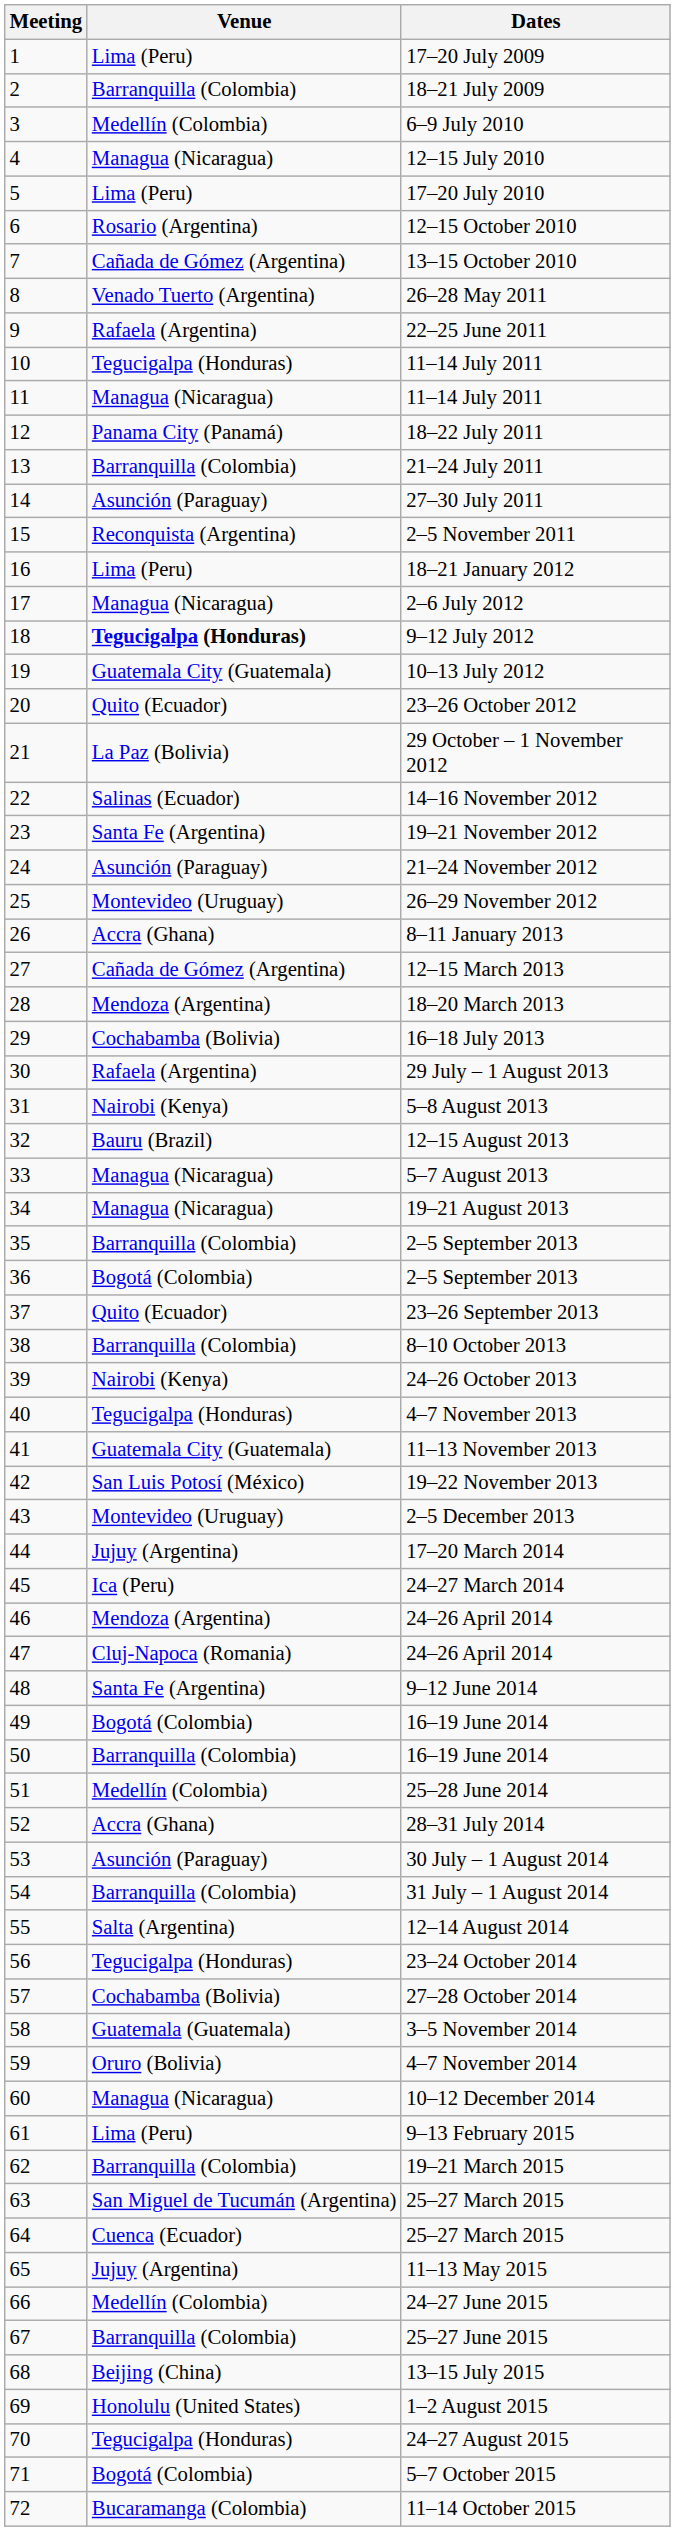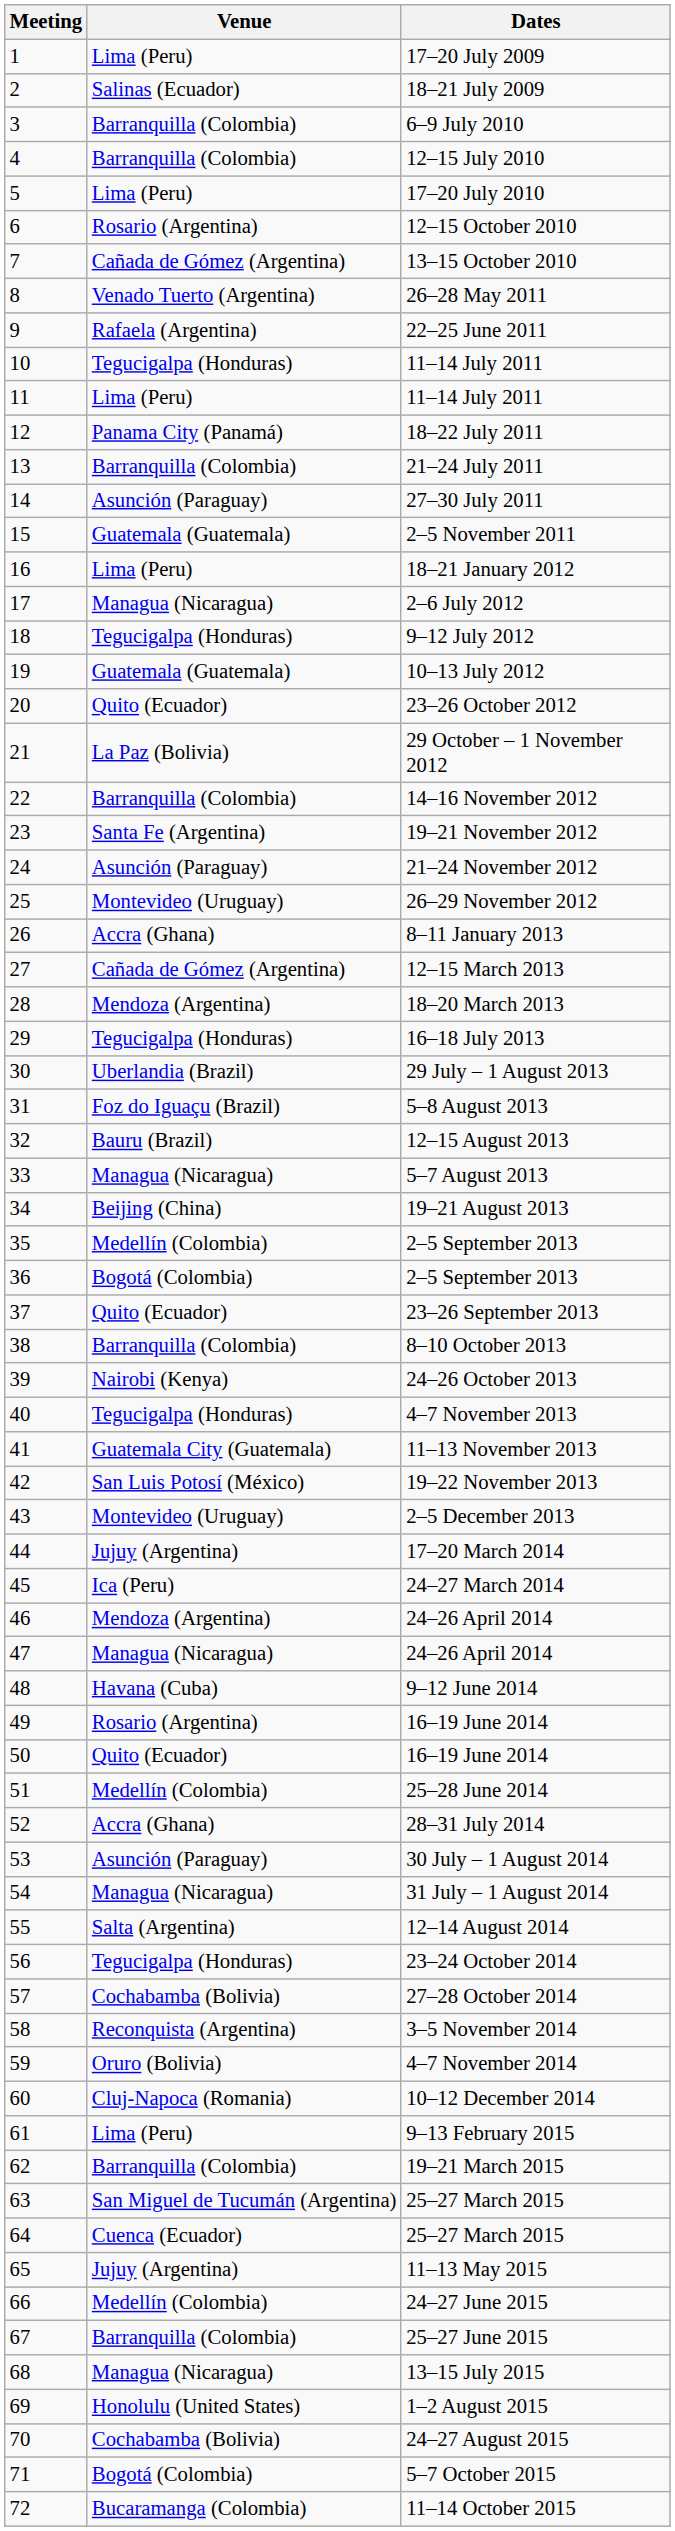18–21 July 2009 | Venue: Barranquilla (Colombia) -> Salinas (Ecuador)
6–9 July 2010 | Venue: Medellín (Colombia) -> Barranquilla (Colombia)
12–15 July 2010 | Venue: Managua (Nicaragua) -> Barranquilla (Colombia)
11 / 11–14 July 2011 | Venue: Managua (Nicaragua) -> Lima (Peru)
2–5 November 2011 | Venue: Reconquista (Argentina) -> Guatemala (Guatemala)
9–12 July 2012 | Venue: bold -> normal
10–13 July 2012 | Venue: Guatemala City (Guatemala) -> Guatemala (Guatemala)
14–16 November 2012 | Venue: Salinas (Ecuador) -> Barranquilla (Colombia)
16–18 July 2013 | Venue: Cochabamba (Bolivia) -> Tegucigalpa (Honduras)
29 July – 1 August 2013 | Venue: Rafaela (Argentina) -> Uberlandia (Brazil)
5–8 August 2013 | Venue: Nairobi (Kenya) -> Foz do Iguaçu (Brazil)
19–21 August 2013 | Venue: Managua (Nicaragua) -> Beijing (China)
35 / 2–5 September 2013 | Venue: Barranquilla (Colombia) -> Medellín (Colombia)
47 / 24–26 April 2014 | Venue: Cluj-Napoca (Romania) -> Managua (Nicaragua)
9–12 June 2014 | Venue: Santa Fe (Argentina) -> Havana (Cuba)
49 / 16–19 June 2014 | Venue: Bogotá (Colombia) -> Rosario (Argentina)
50 / 16–19 June 2014 | Venue: Barranquilla (Colombia) -> Quito (Ecuador)
31 July – 1 August 2014 | Venue: Barranquilla (Colombia) -> Managua (Nicaragua)
3–5 November 2014 | Venue: Guatemala (Guatemala) -> Reconquista (Argentina)
10–12 December 2014 | Venue: Managua (Nicaragua) -> Cluj-Napoca (Romania)
13–15 July 2015 | Venue: Beijing (China) -> Managua (Nicaragua)
24–27 August 2015 | Venue: Tegucigalpa (Honduras) -> Cochabamba (Bolivia)
